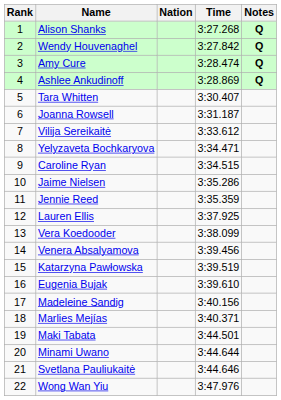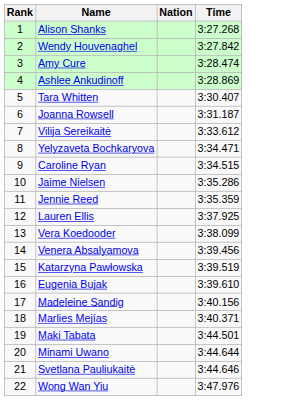- column: Notes | Q | Q | Q | Q
